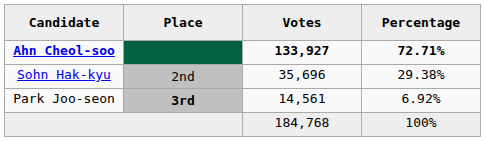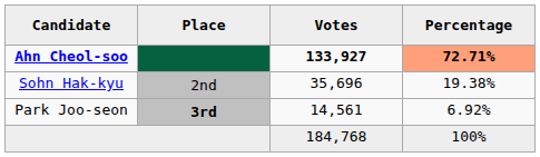Ahn Cheol-soo | Percentage: no background -> lightsalmon background
Sohn Hak-kyu | Percentage: 29.38% -> 19.38%
